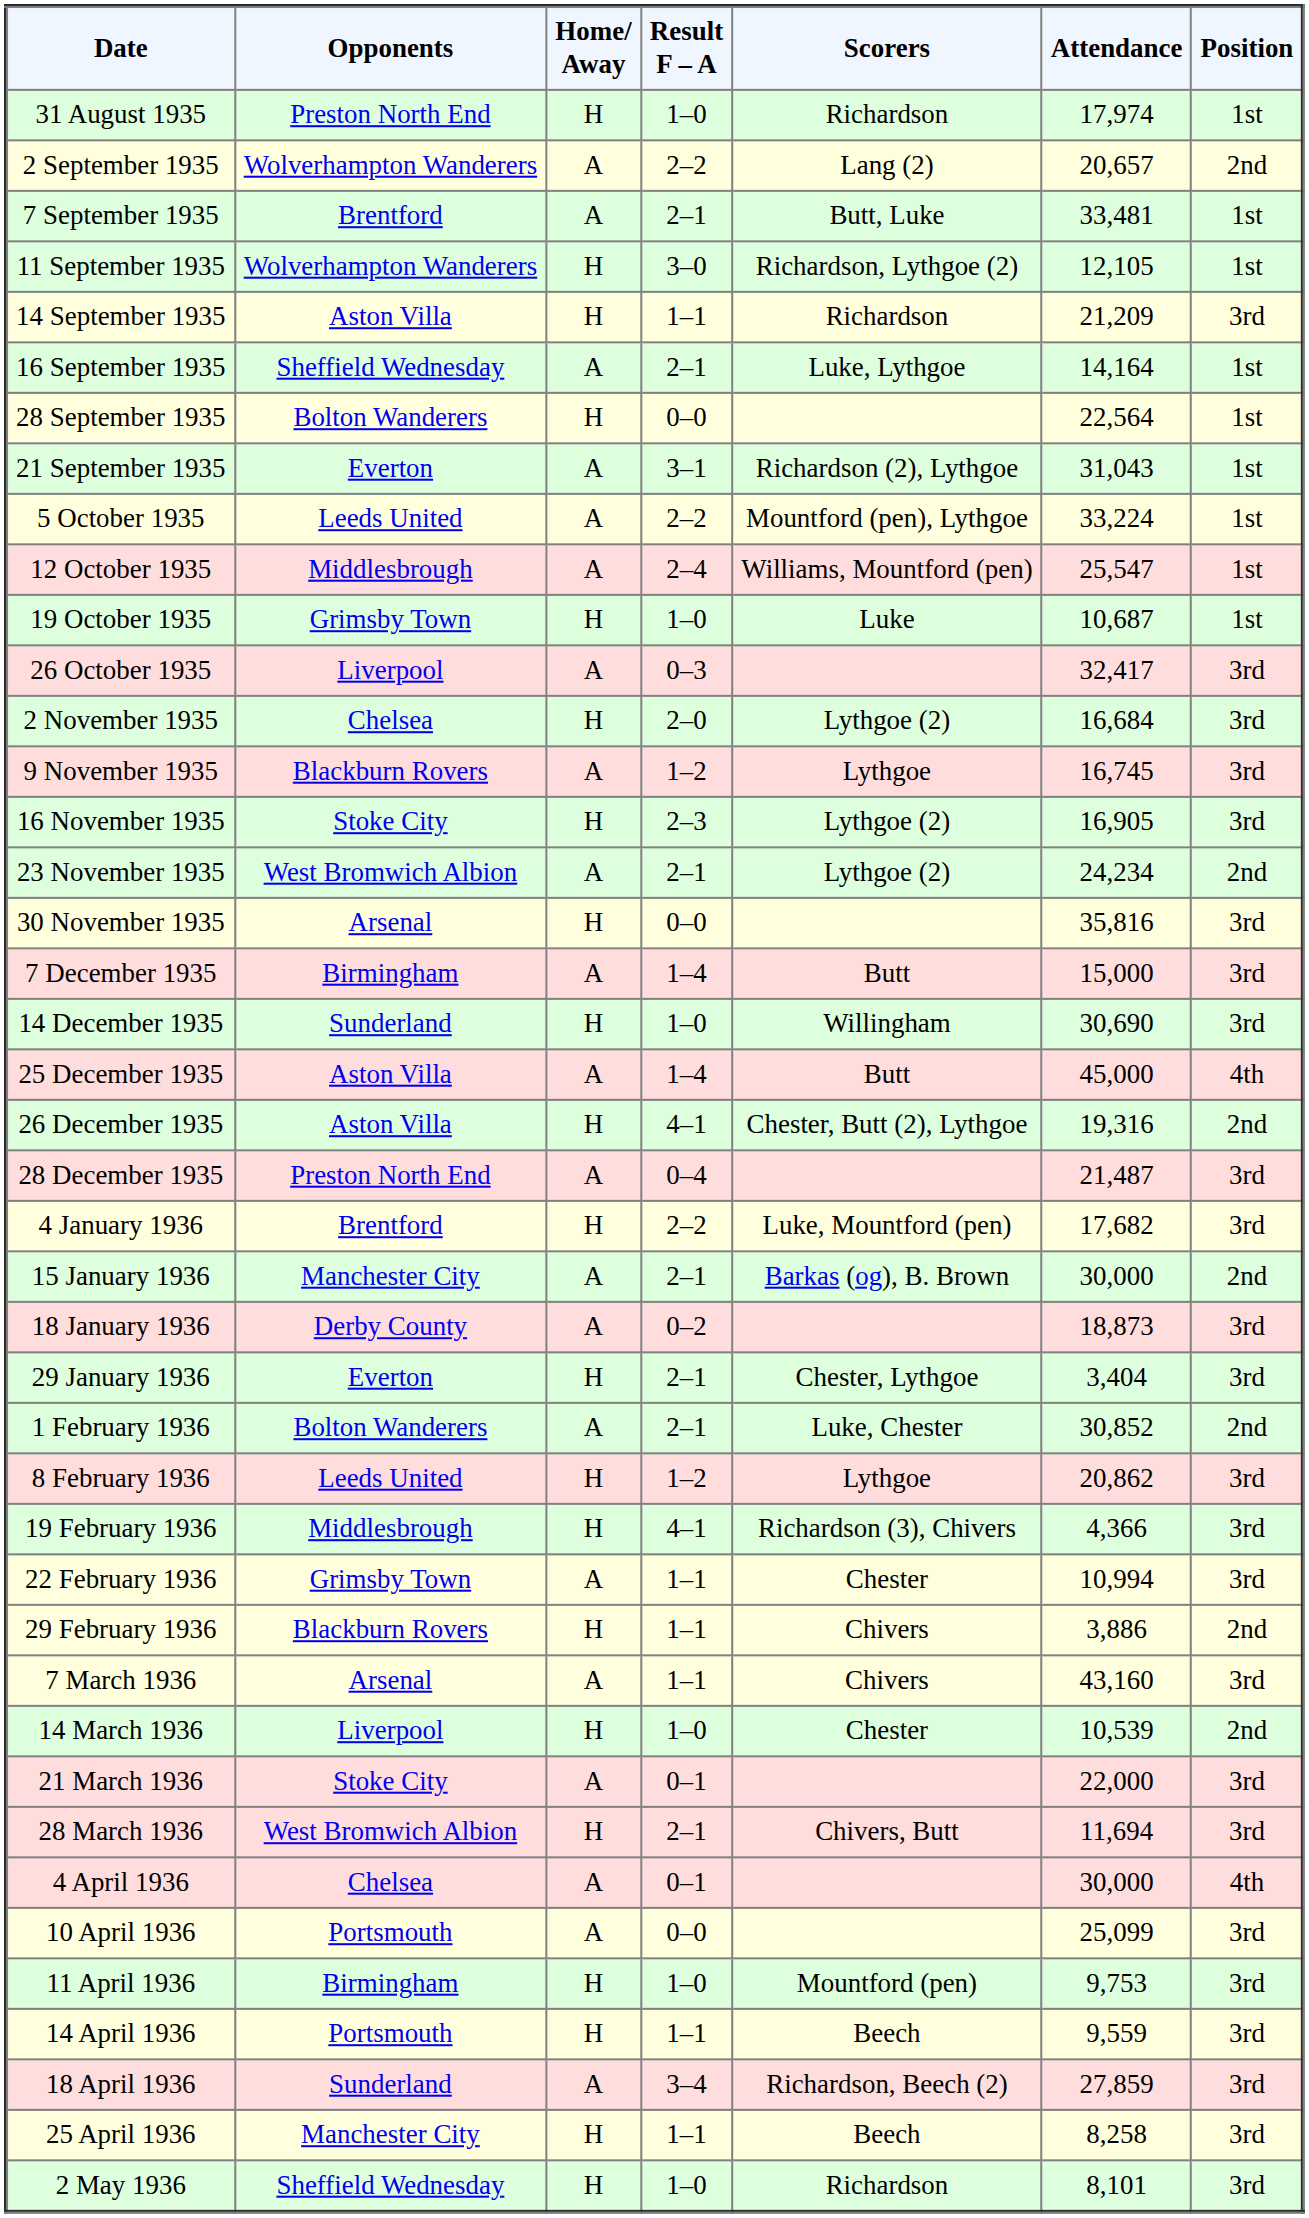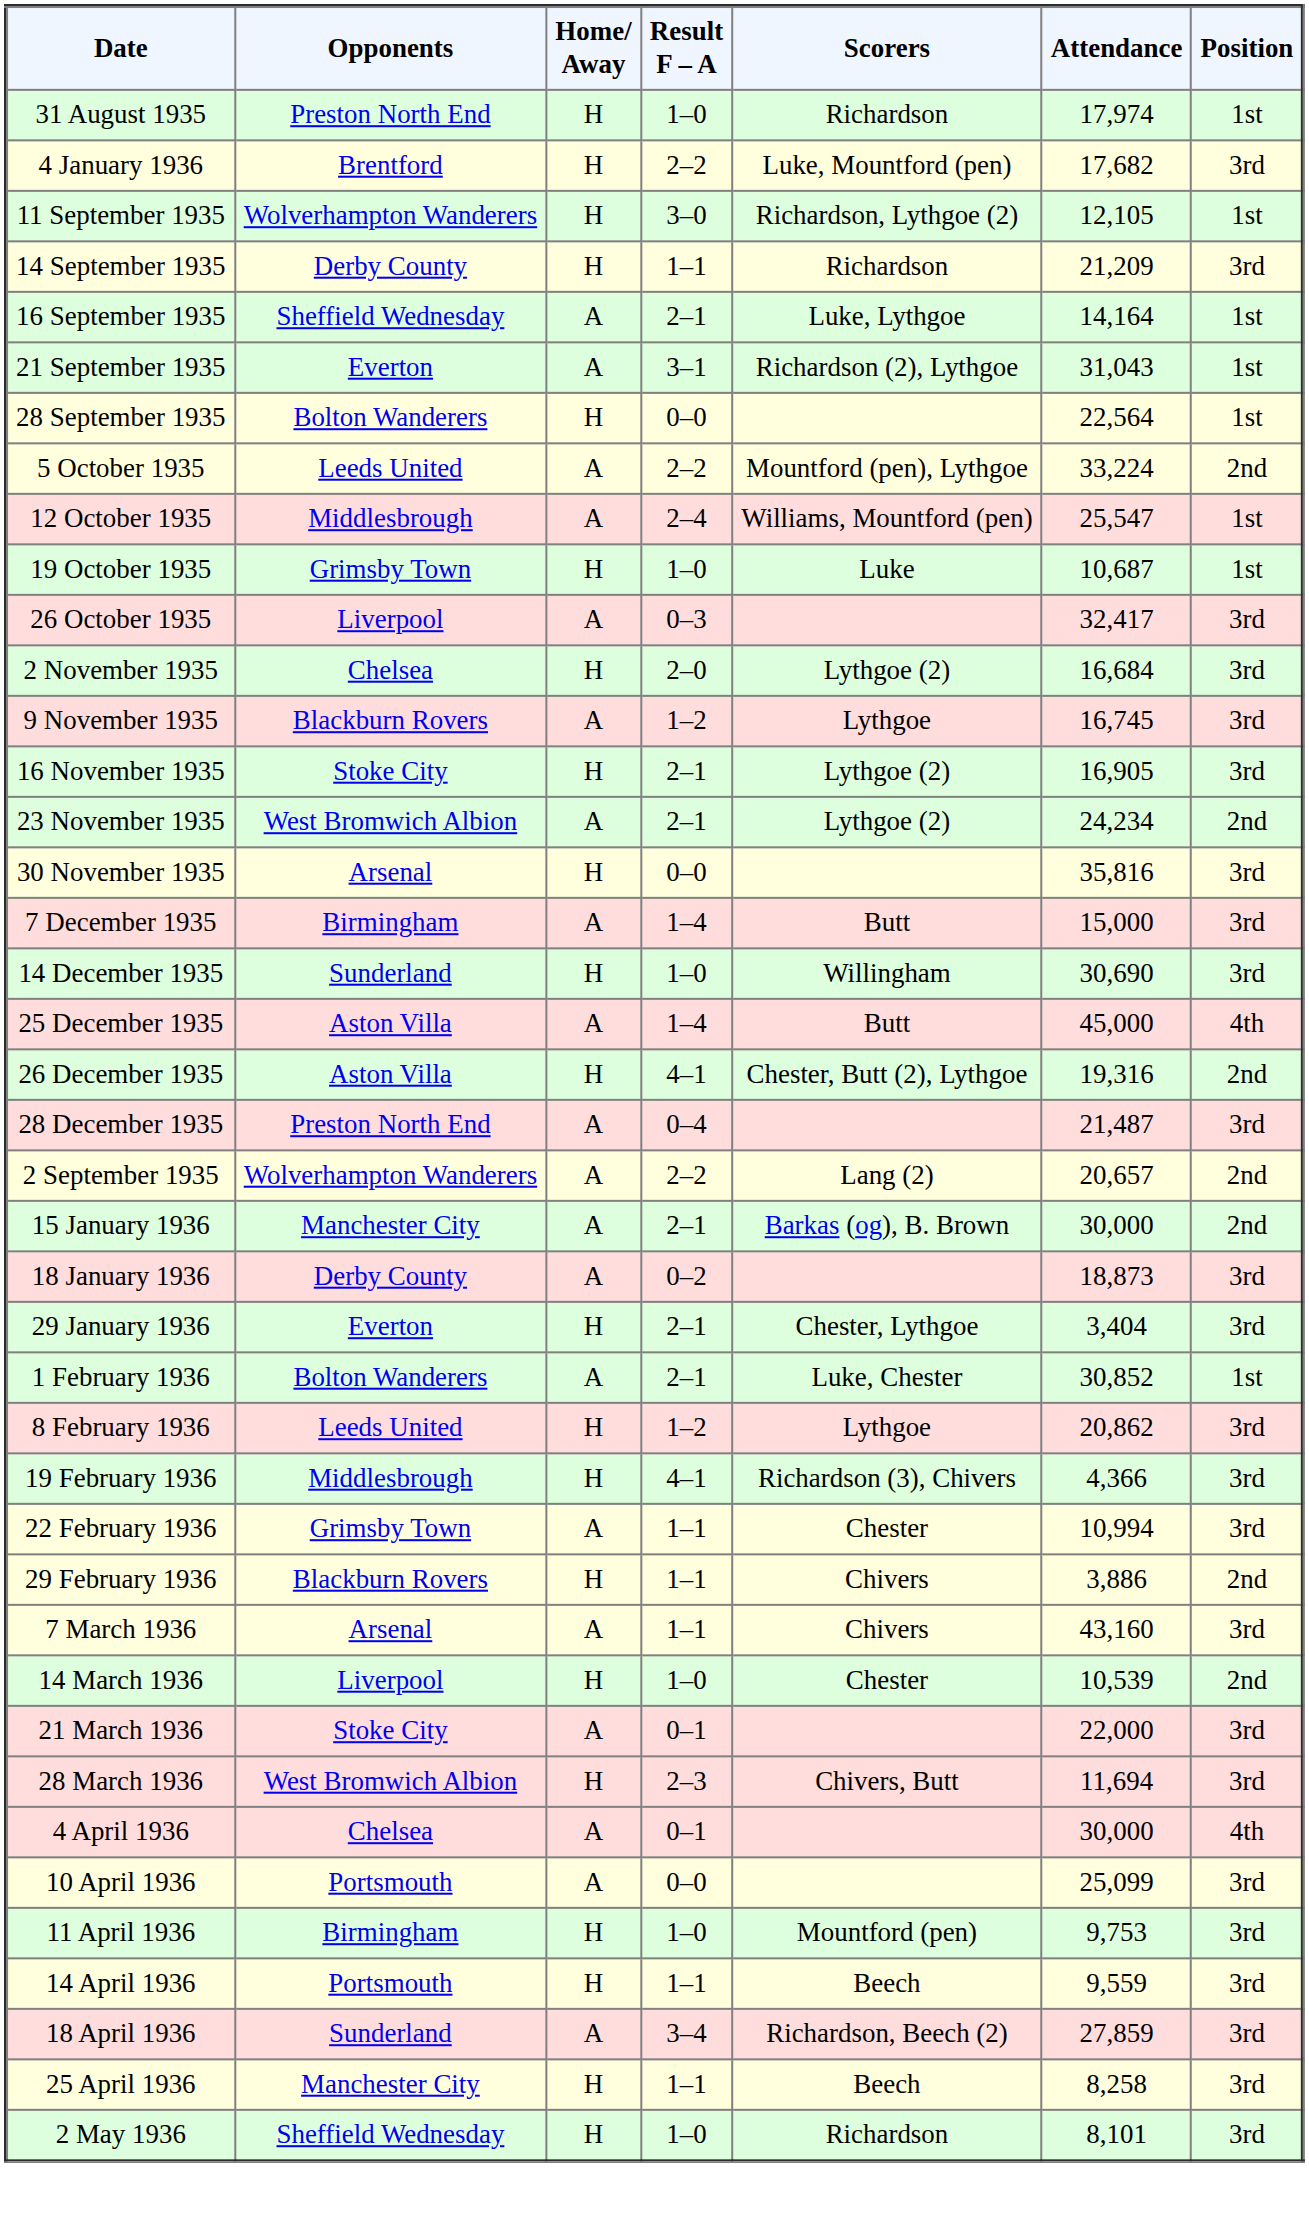rows swapped: 2 September 1935 <-> 4 January 1936
- row: 7 September 1935 | Brentford | A | 2–1 | Butt, Luke | 33,481 | 1st
14 September 1935 | Opponents: Aston Villa -> Derby County
rows swapped: 21 September 1935 <-> 28 September 1935
5 October 1935 | Position: 1st -> 2nd
16 November 1935 | Result F – A: 2–3 -> 2–1
1 February 1936 | Position: 2nd -> 1st
28 March 1936 | Result F – A: 2–1 -> 2–3
